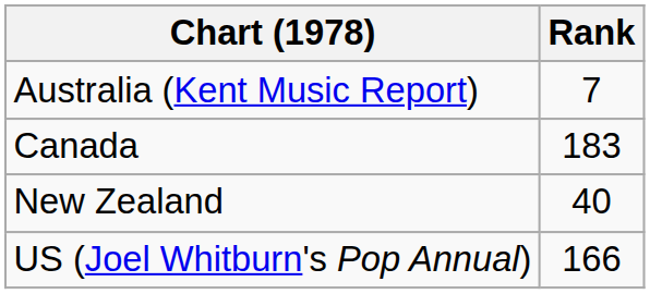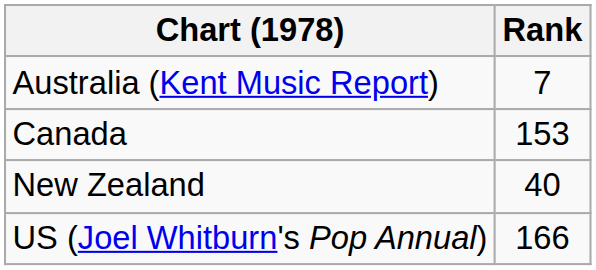Canada | Rank: 183 -> 153
